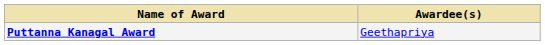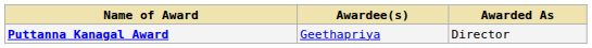+ column: Awarded As | Director
